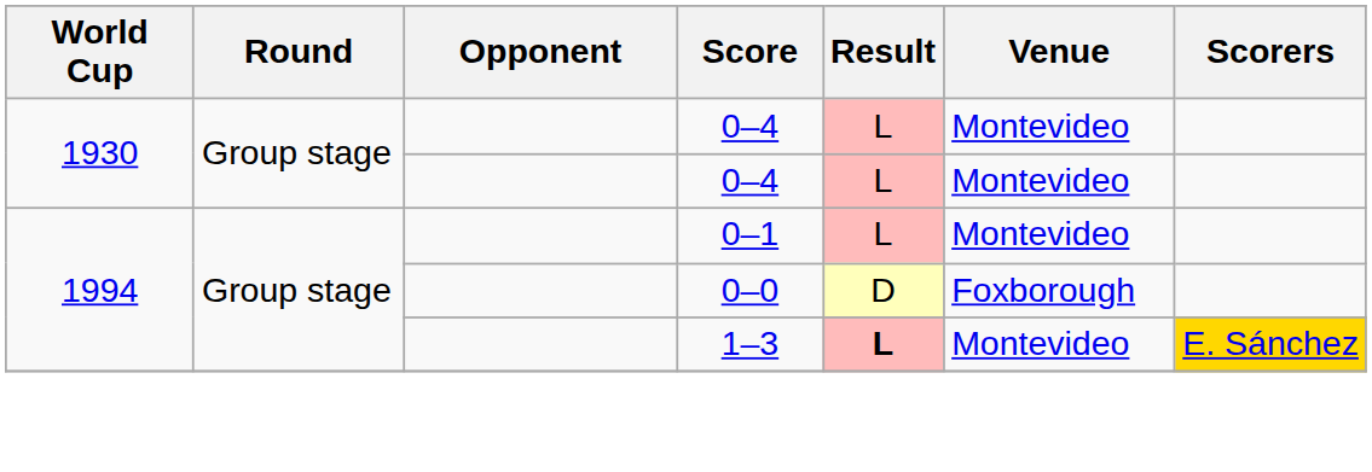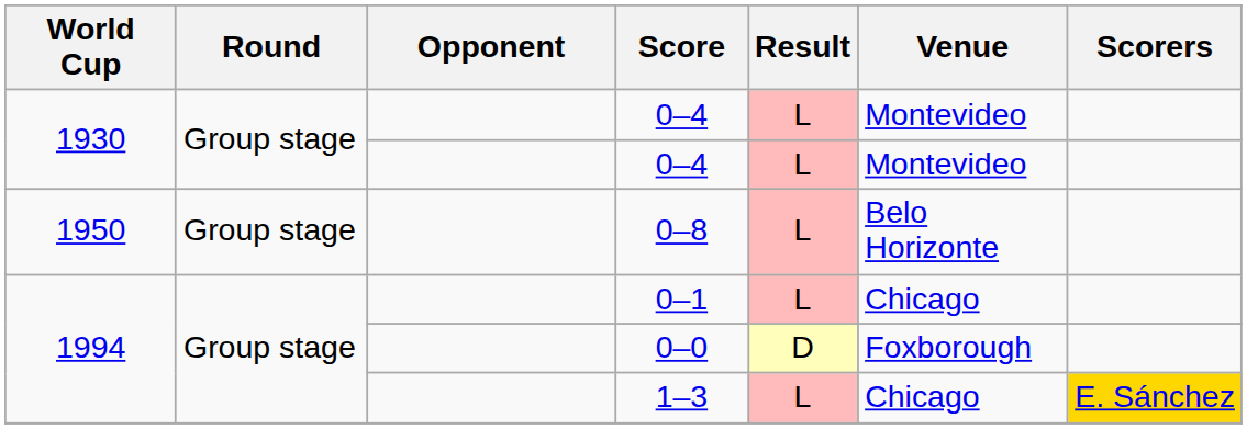+ row: 1950 | Group stage | 0–8 | L | Belo Horizonte
0–1 | Venue: Montevideo -> Chicago
1–3 | Result: bold -> normal
1–3 | Venue: Montevideo -> Chicago
